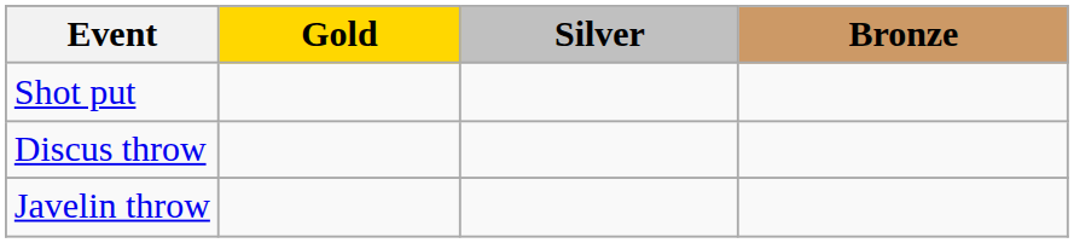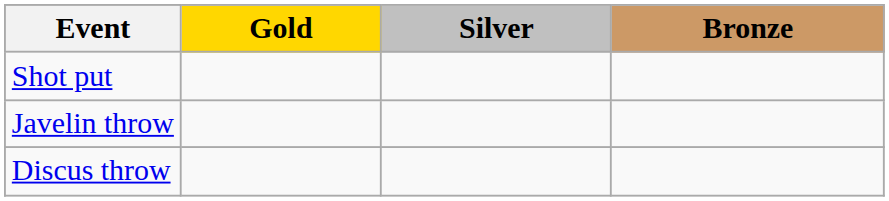rows swapped: Discus throw <-> Javelin throw
